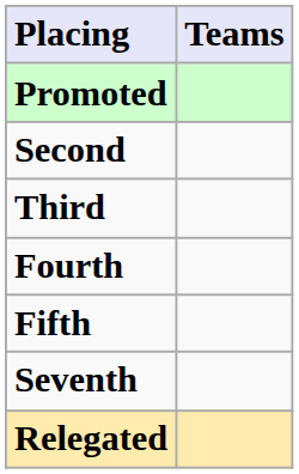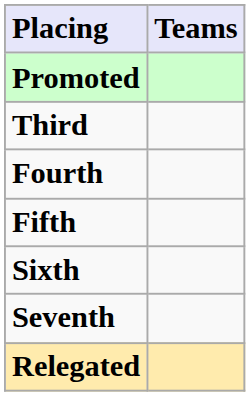- row: Second
+ row: Sixth
